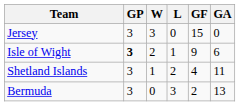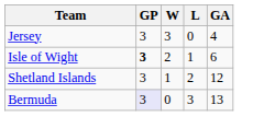- column: GF | 15 | 9 | 4 | 2
Jersey | GA: 0 -> 4
Shetland Islands | GA: 11 -> 12
Bermuda | GP: no background -> lavender background
